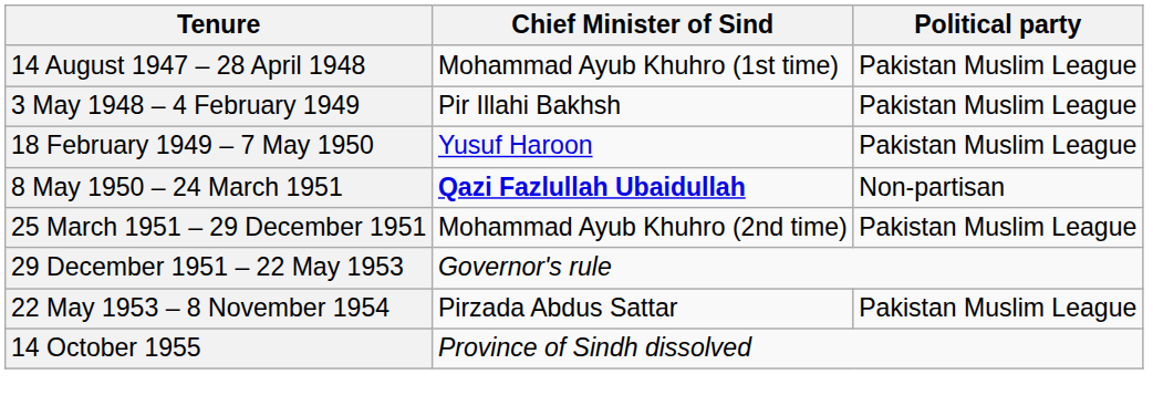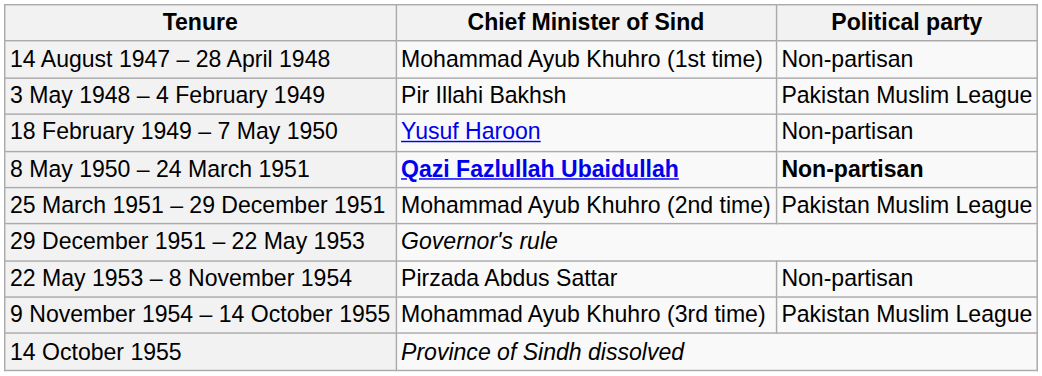14 August 1947 – 28 April 1948 | Political party: Pakistan Muslim League -> Non-partisan
18 February 1949 – 7 May 1950 | Political party: Pakistan Muslim League -> Non-partisan
8 May 1950 – 24 March 1951 | Political party: normal -> bold
22 May 1953 – 8 November 1954 | Political party: Pakistan Muslim League -> Non-partisan
+ row: 9 November 1954 – 14 October 1955 | Mohammad Ayub Khuhro (3rd time) | Pakistan Muslim League
